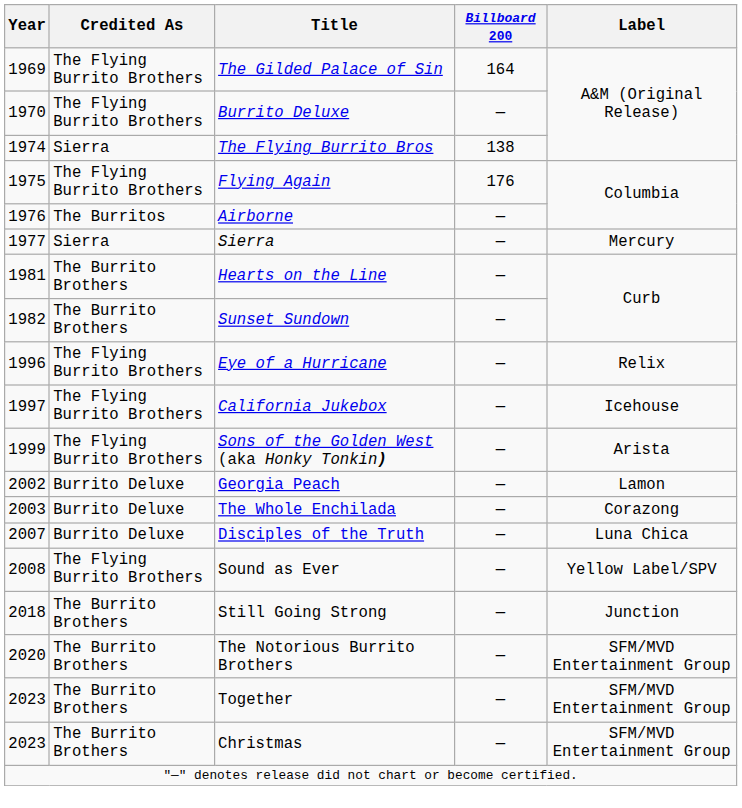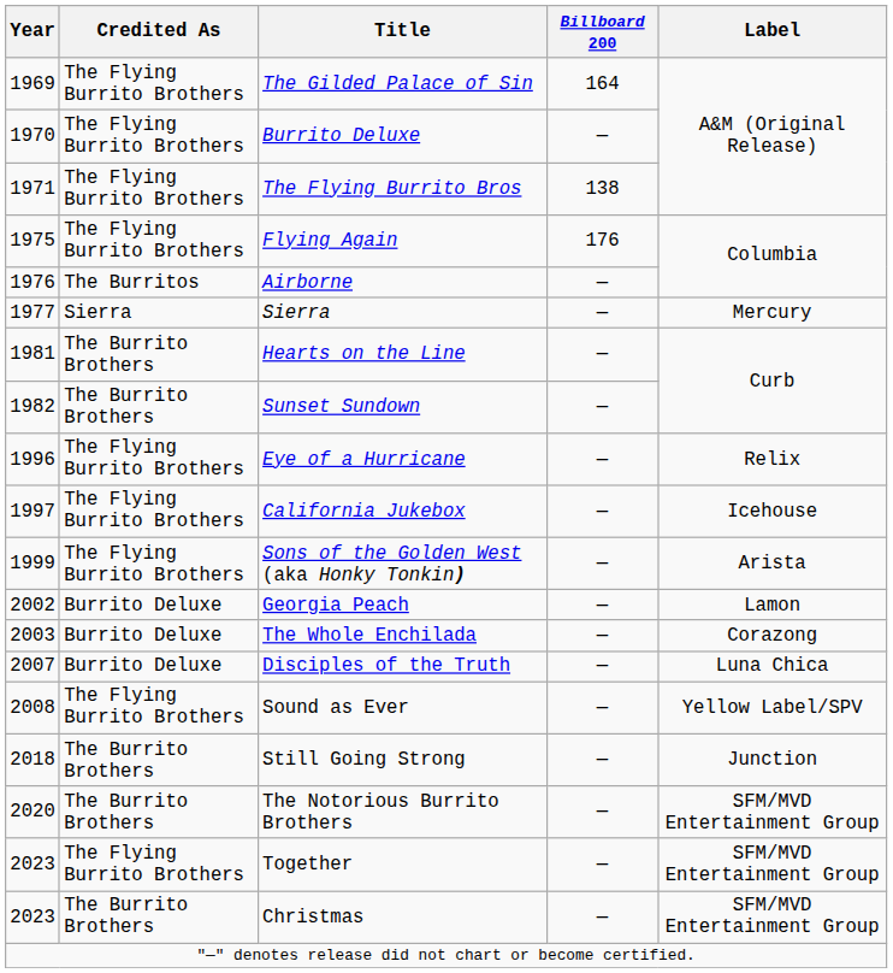The Flying Burrito Bros | Year: 1974 -> 1971
The Flying Burrito Bros | Credited As: Sierra -> The Flying Burrito Brothers
Together | Credited As: The Burrito Brothers -> The Flying Burrito Brothers
